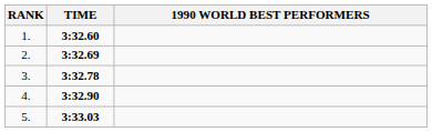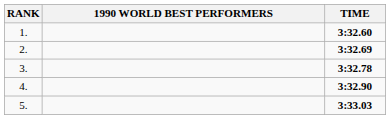columns swapped: 1990 WORLD BEST PERFORMERS <-> TIME
